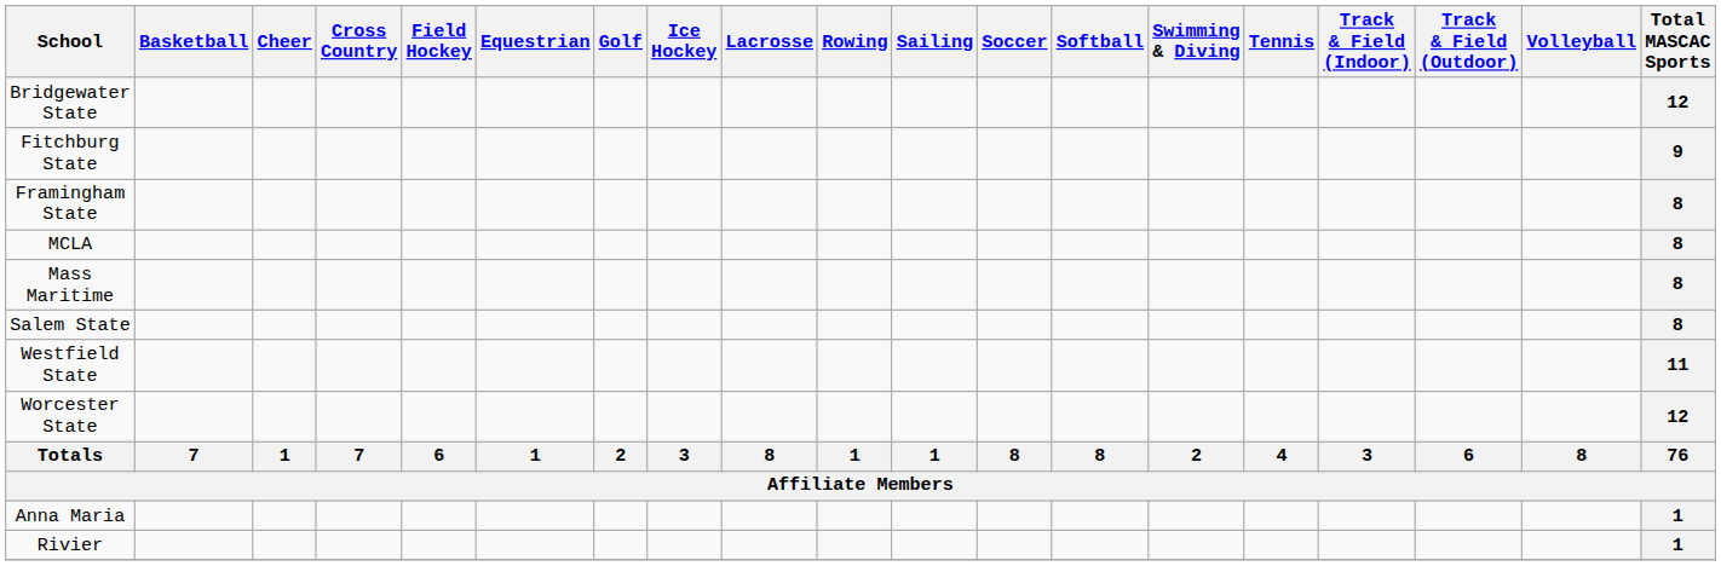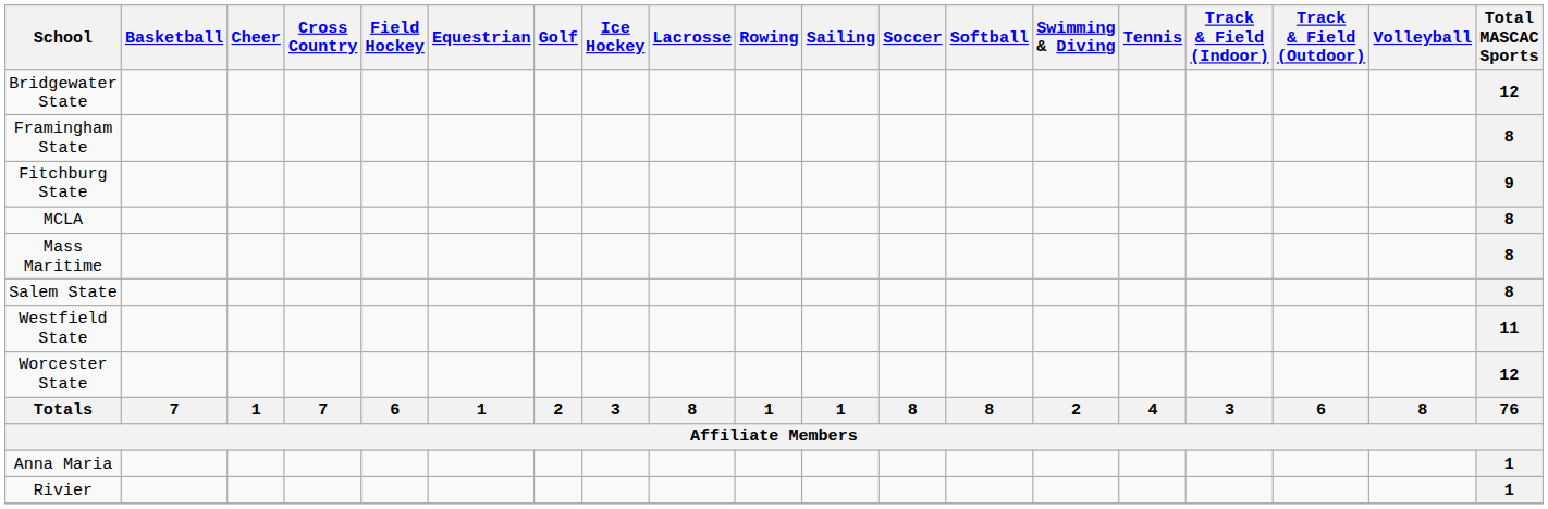rows swapped: Fitchburg State <-> Framingham State
